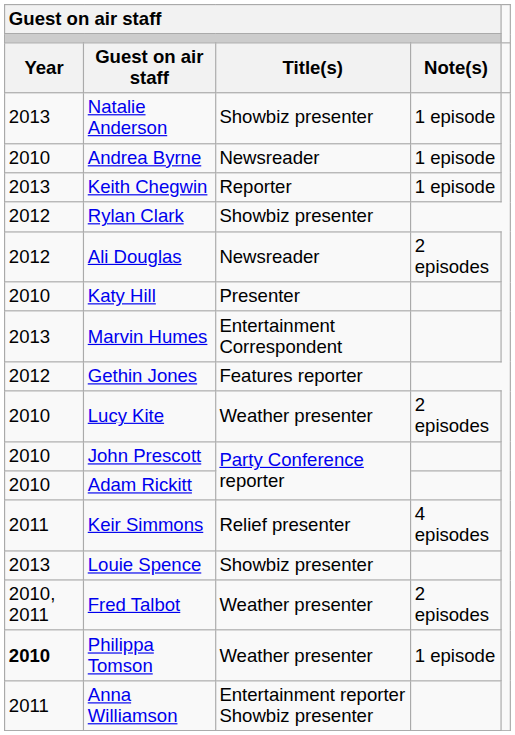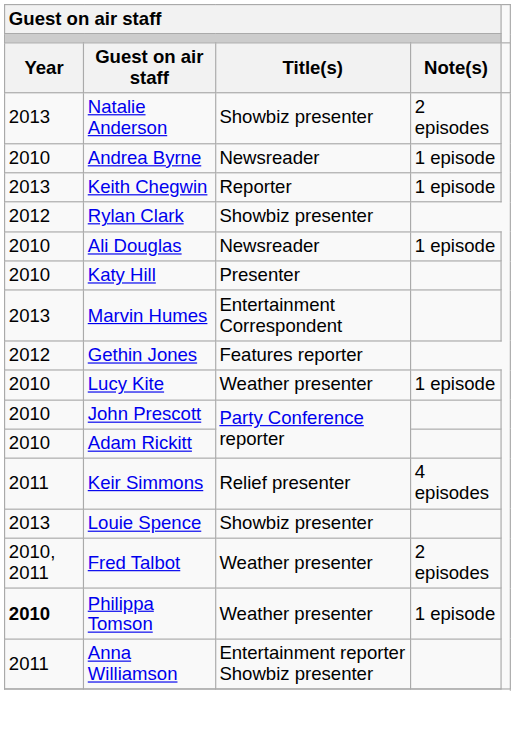Natalie Anderson | column 4: 1 episode -> 2 episodes
Ali Douglas | column 1: 2012 -> 2010
Ali Douglas | column 4: 2 episodes -> 1 episode
Lucy Kite | column 4: 2 episodes -> 1 episode
